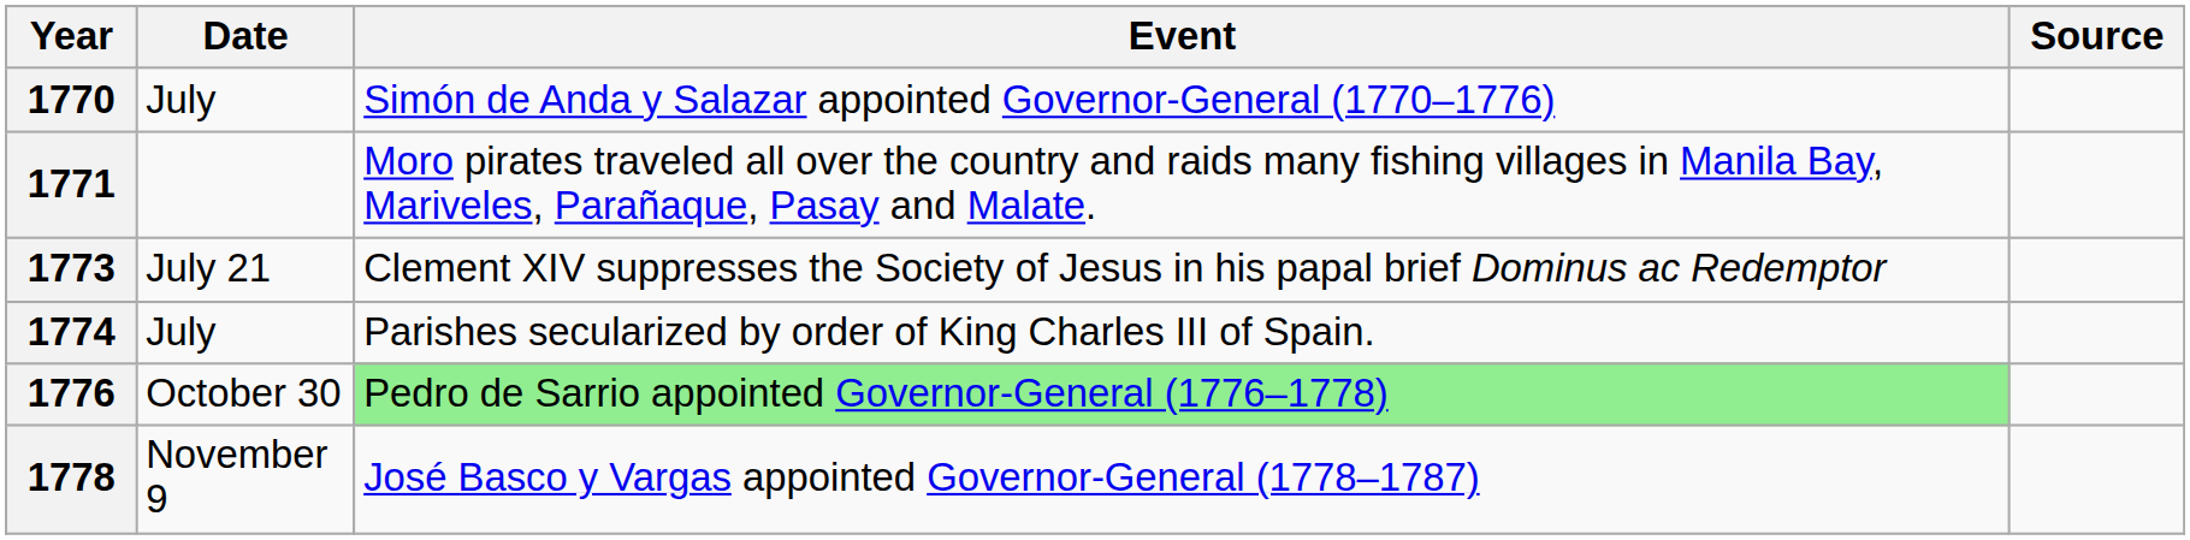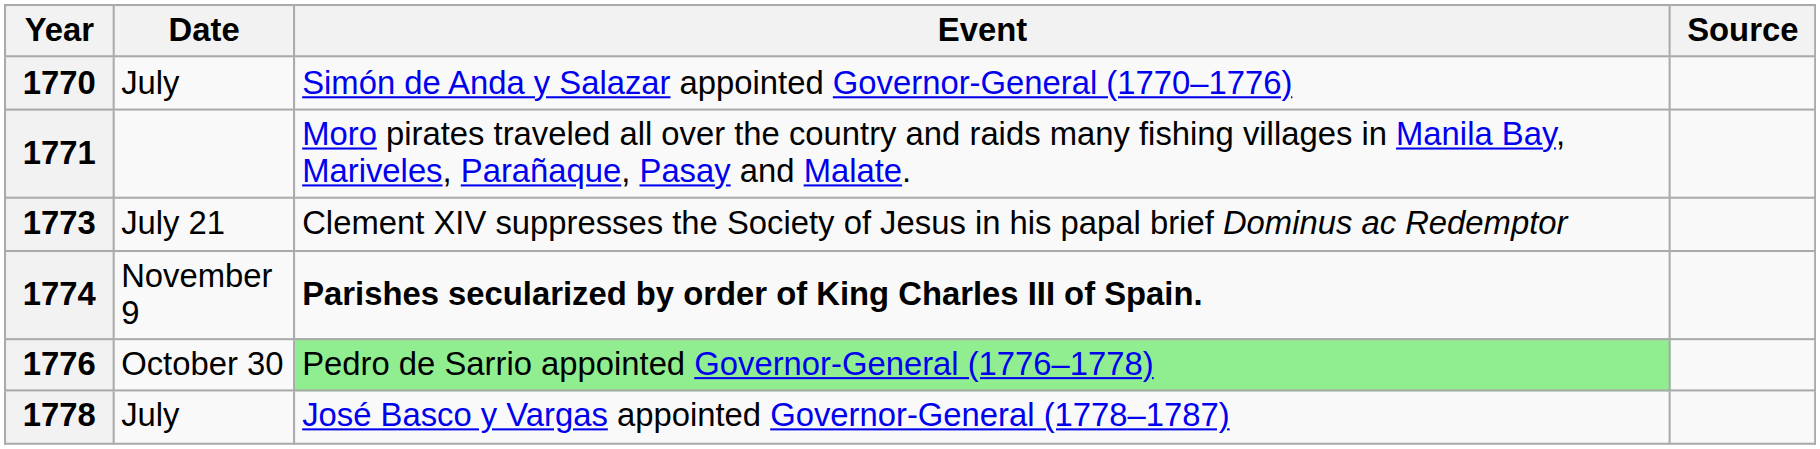1774 | Date: July -> November 9
1774 | Event: normal -> bold
1778 | Date: November 9 -> July
